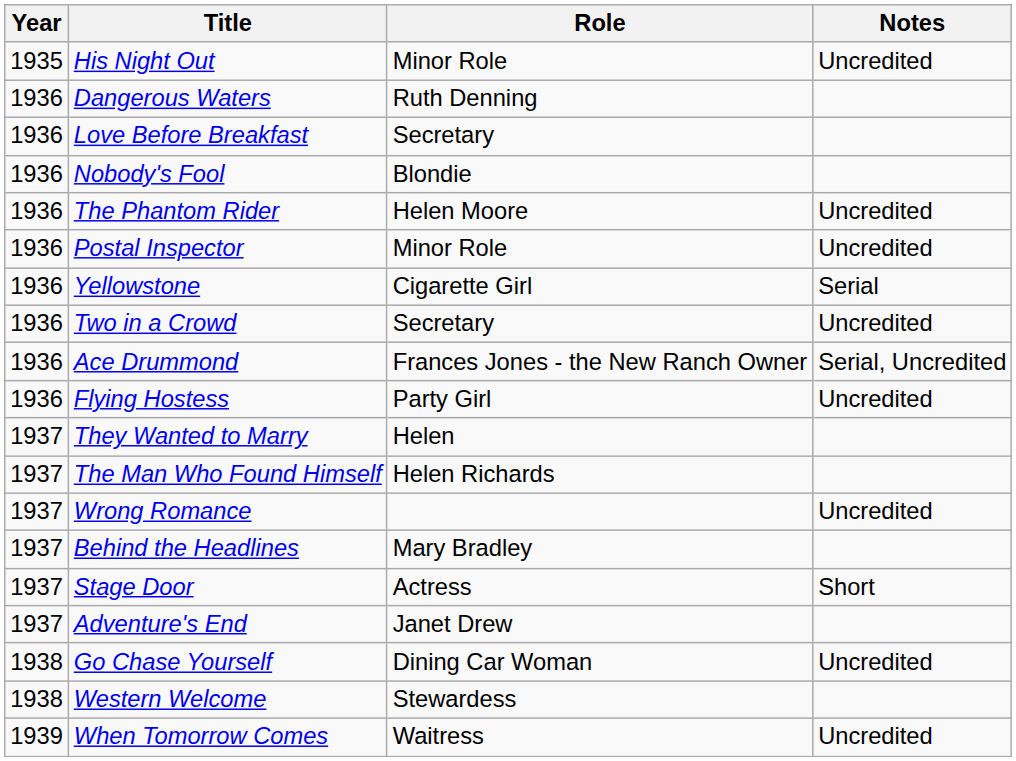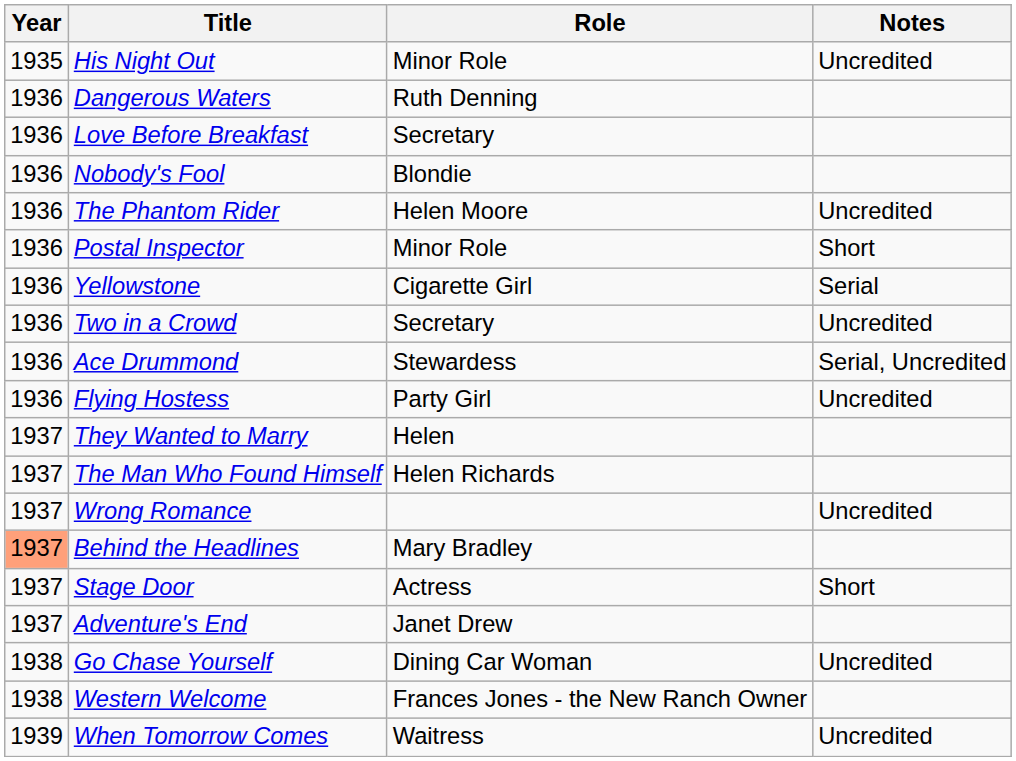Postal Inspector | Notes: Uncredited -> Short
Ace Drummond | Role: Frances Jones - the New Ranch Owner -> Stewardess
Behind the Headlines | Year: no background -> lightsalmon background
Western Welcome | Role: Stewardess -> Frances Jones - the New Ranch Owner
